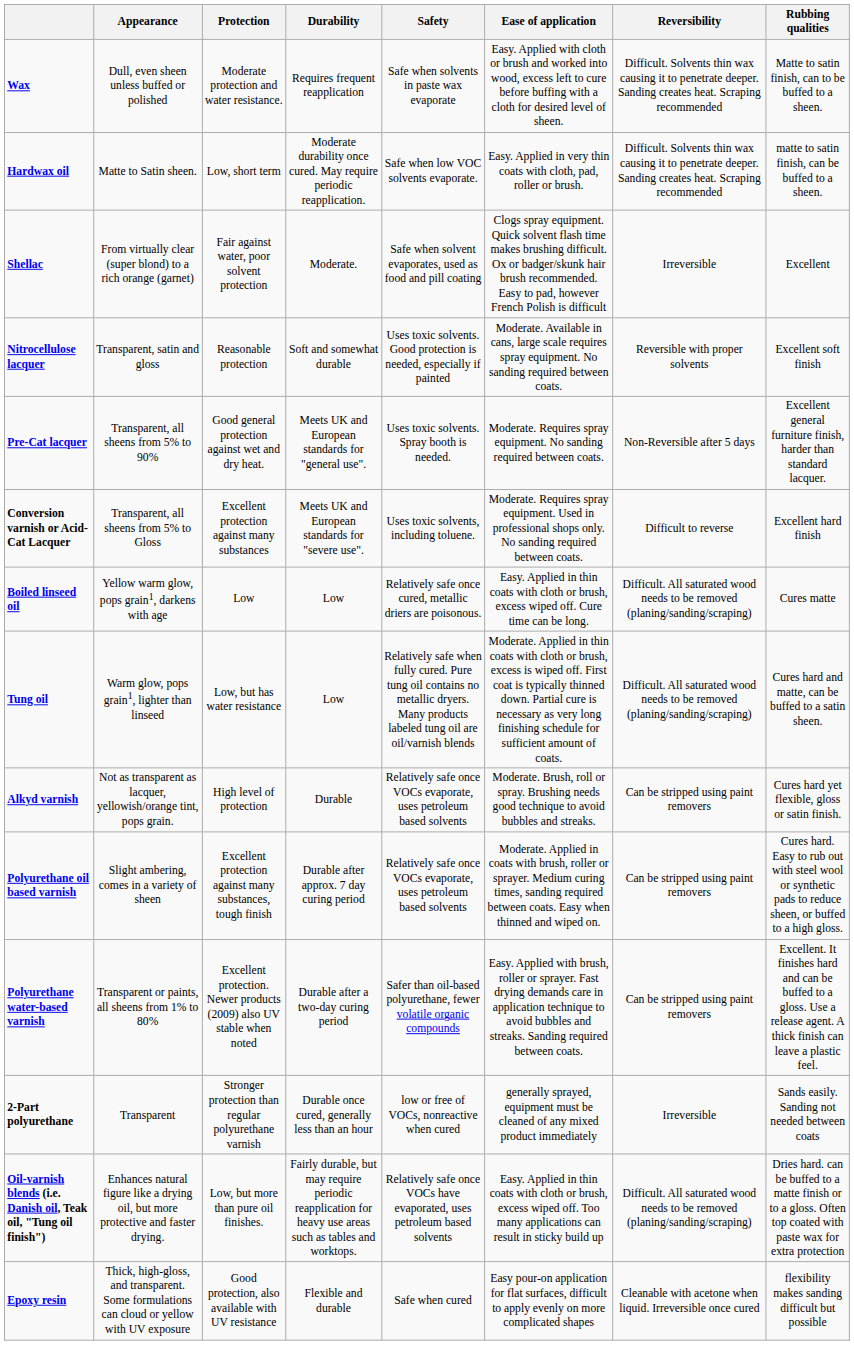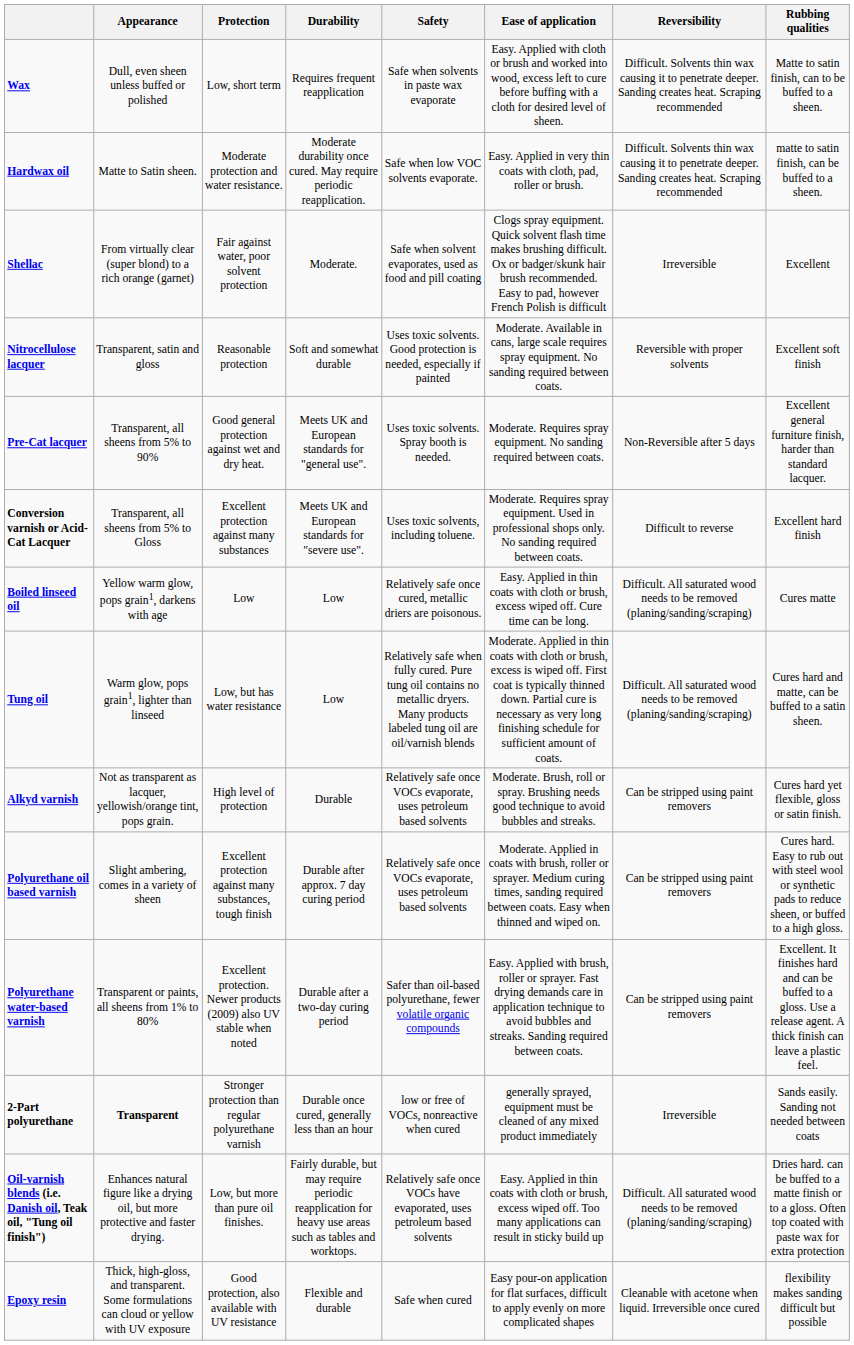Wax | Protection: Moderate protection and water resistance. -> Low, short term
Hardwax oil | Protection: Low, short term -> Moderate protection and water resistance.
2-Part polyurethane | Appearance: normal -> bold
